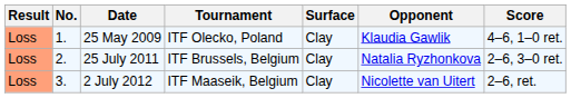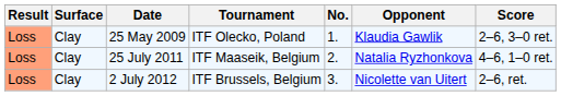columns swapped: No. <-> Surface
25 May 2009 | Score: 4–6, 1–0 ret. -> 2–6, 3–0 ret.
25 July 2011 | Tournament: ITF Brussels, Belgium -> ITF Maaseik, Belgium
25 July 2011 | Score: 2–6, 3–0 ret. -> 4–6, 1–0 ret.
2 July 2012 | Tournament: ITF Maaseik, Belgium -> ITF Brussels, Belgium
